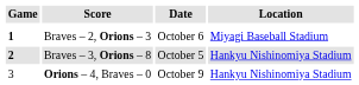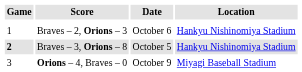Braves – 2, Orions – 3 | Game: bold -> normal
Braves – 2, Orions – 3 | Location: Miyagi Baseball Stadium -> Hankyu Nishinomiya Stadium
Orions – 4, Braves – 0 | Location: Hankyu Nishinomiya Stadium -> Miyagi Baseball Stadium
